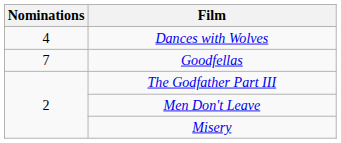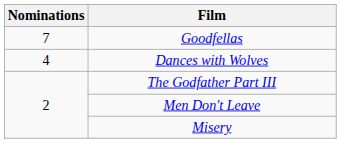rows swapped: Goodfellas <-> Dances with Wolves
